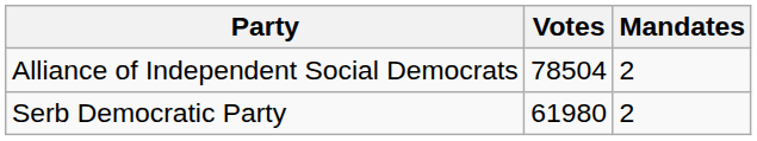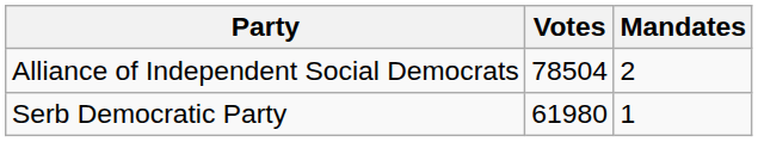Serb Democratic Party | Mandates: 2 -> 1
